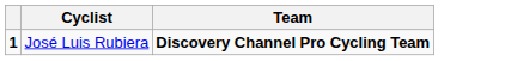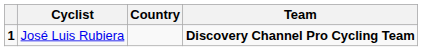+ column: Country
